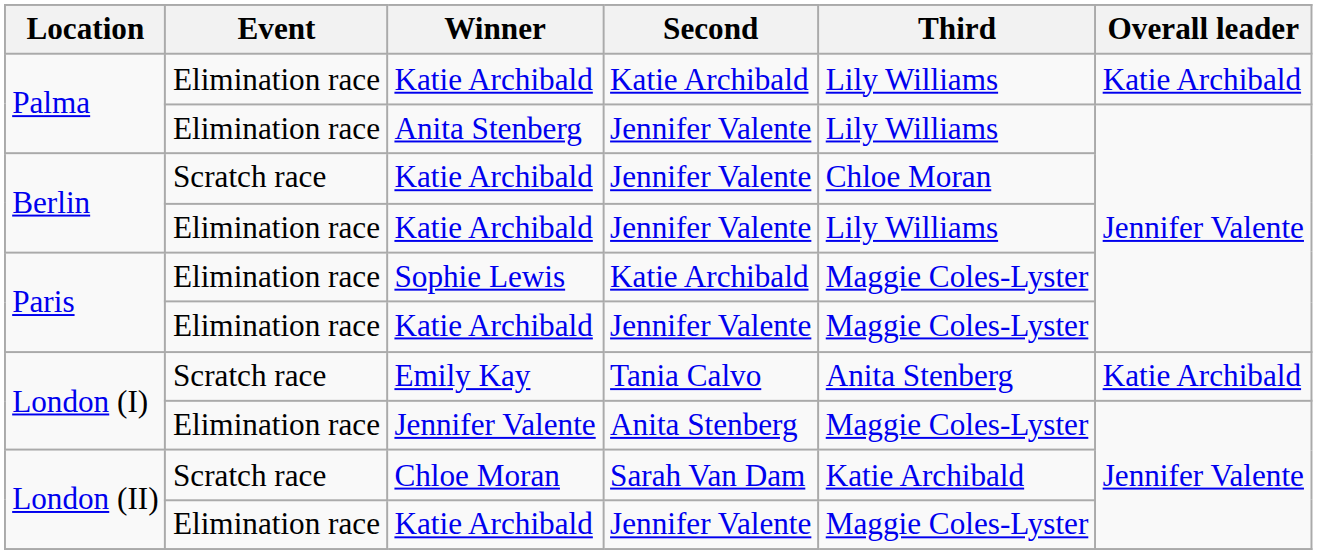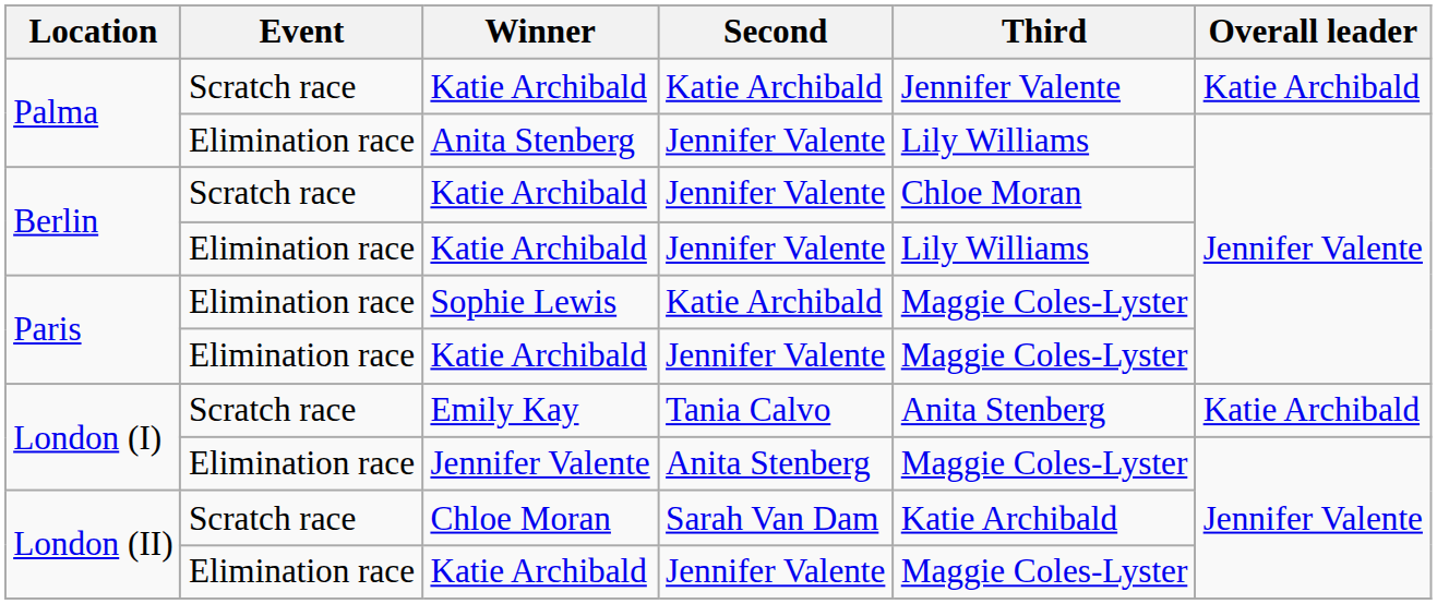Palma / Katie Archibald | Event: Elimination race -> Scratch race
Palma / Katie Archibald | Third: Lily Williams -> Jennifer Valente
